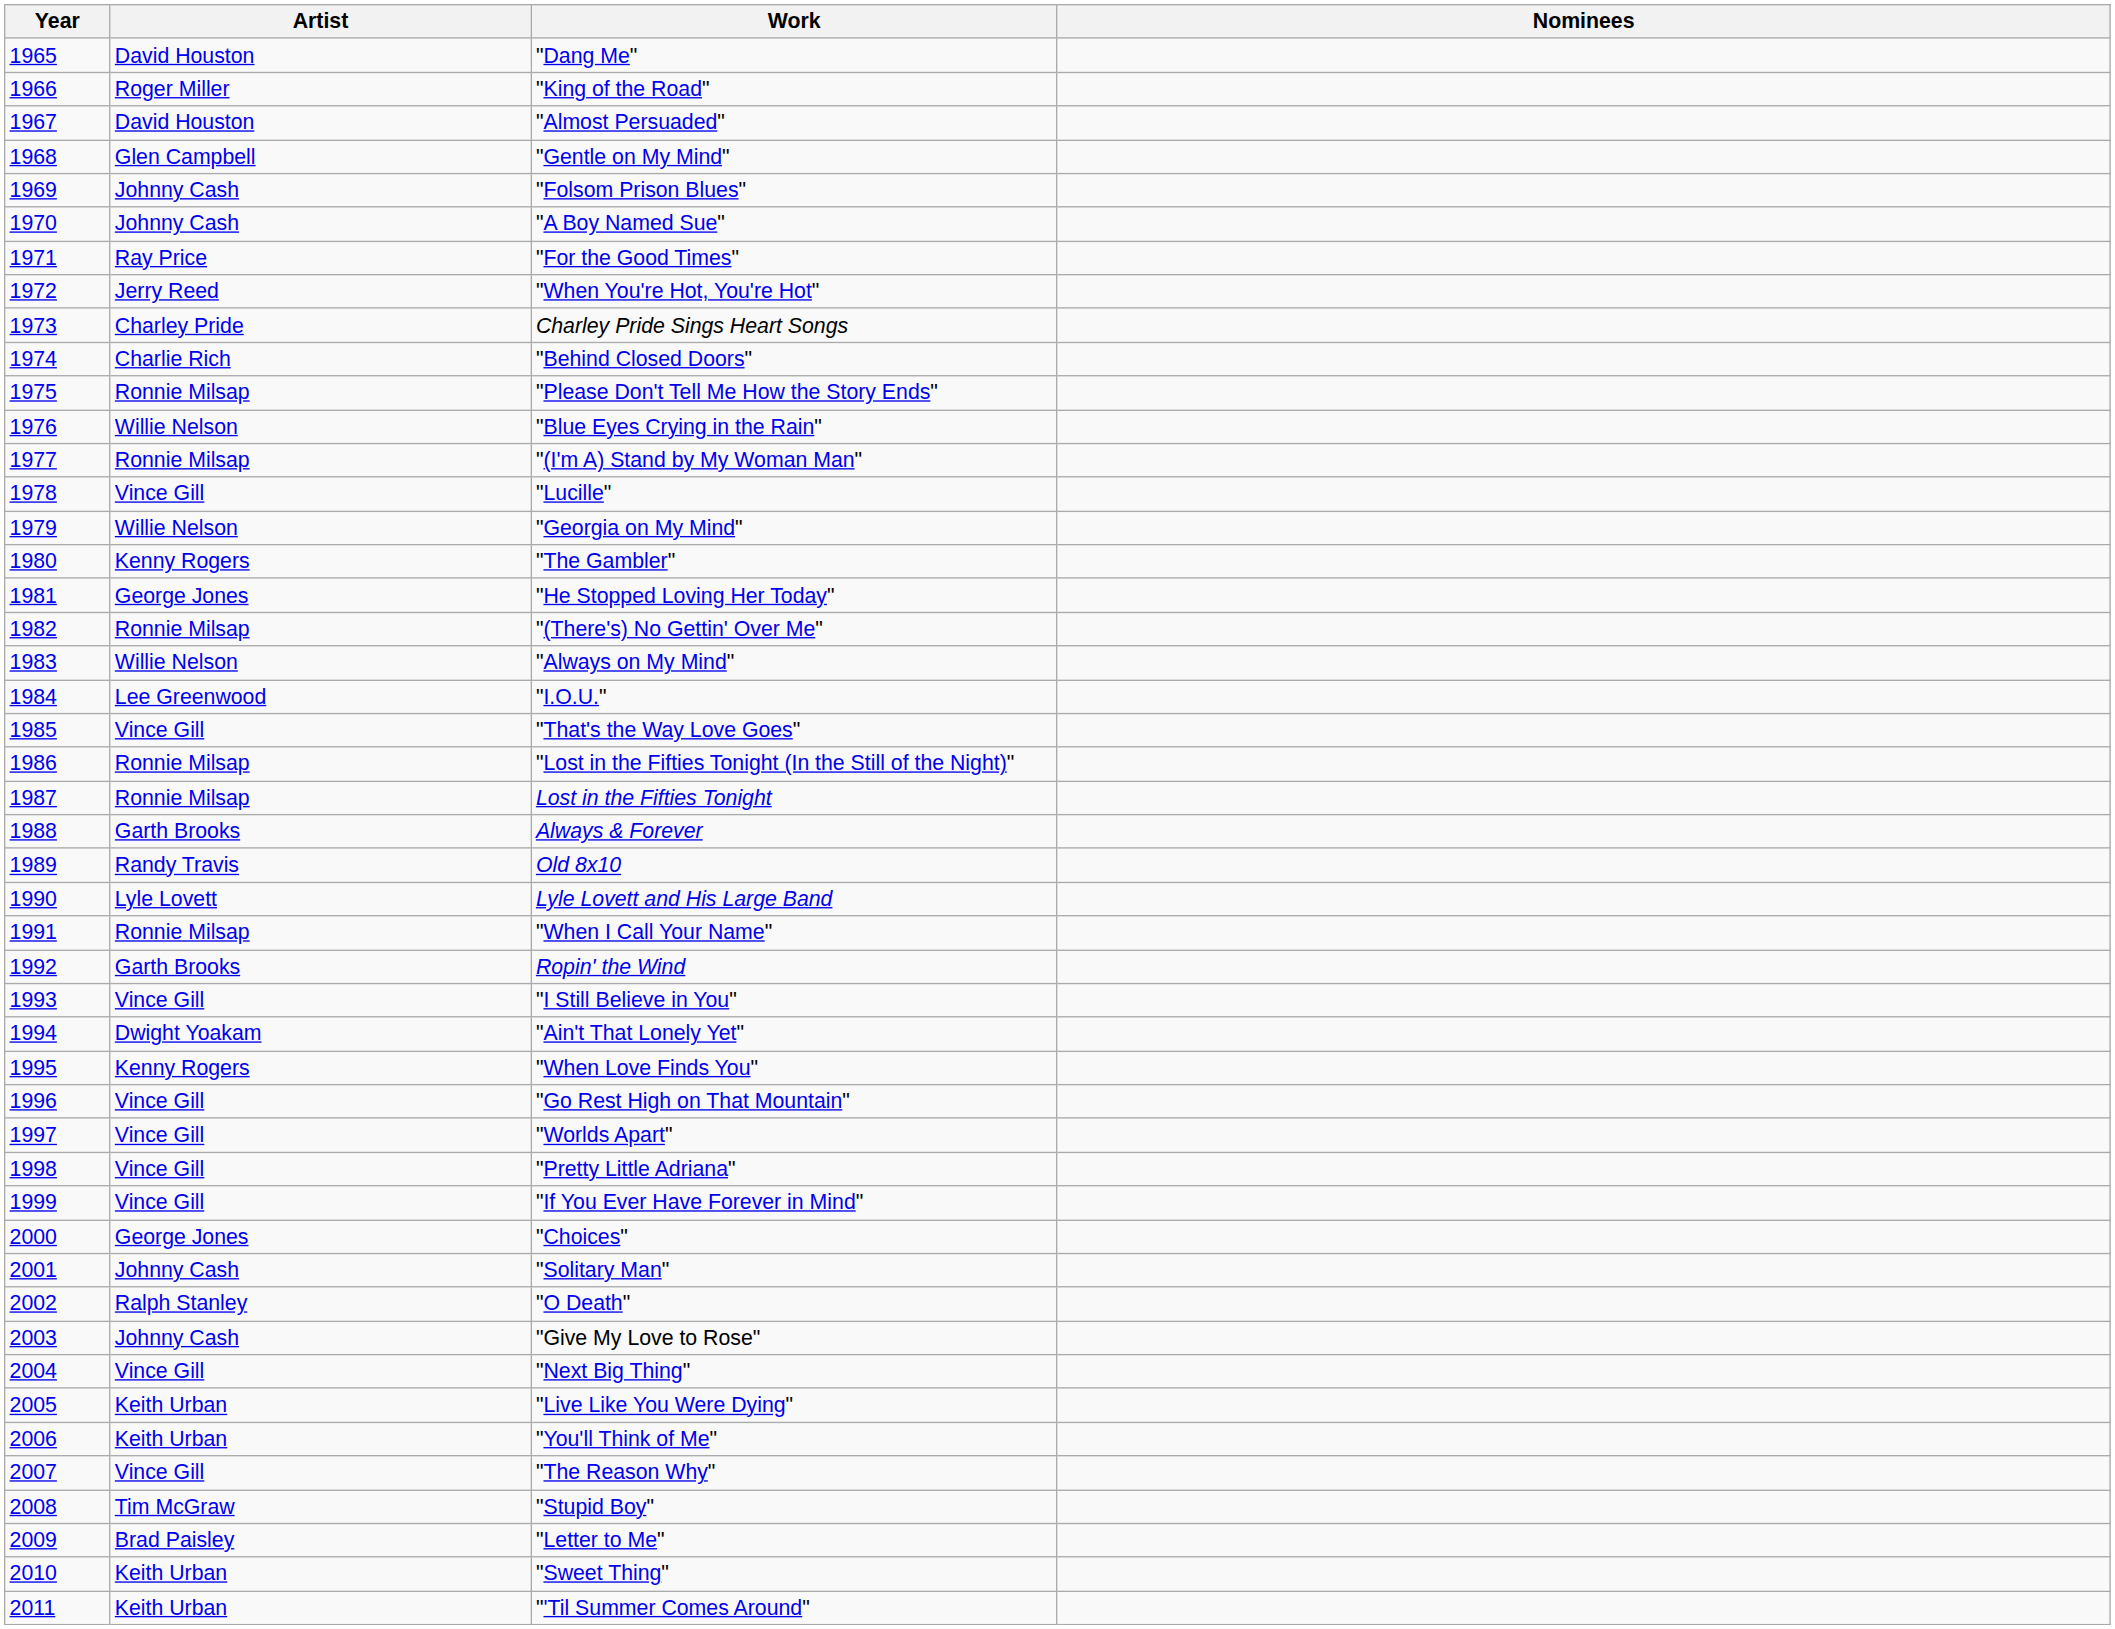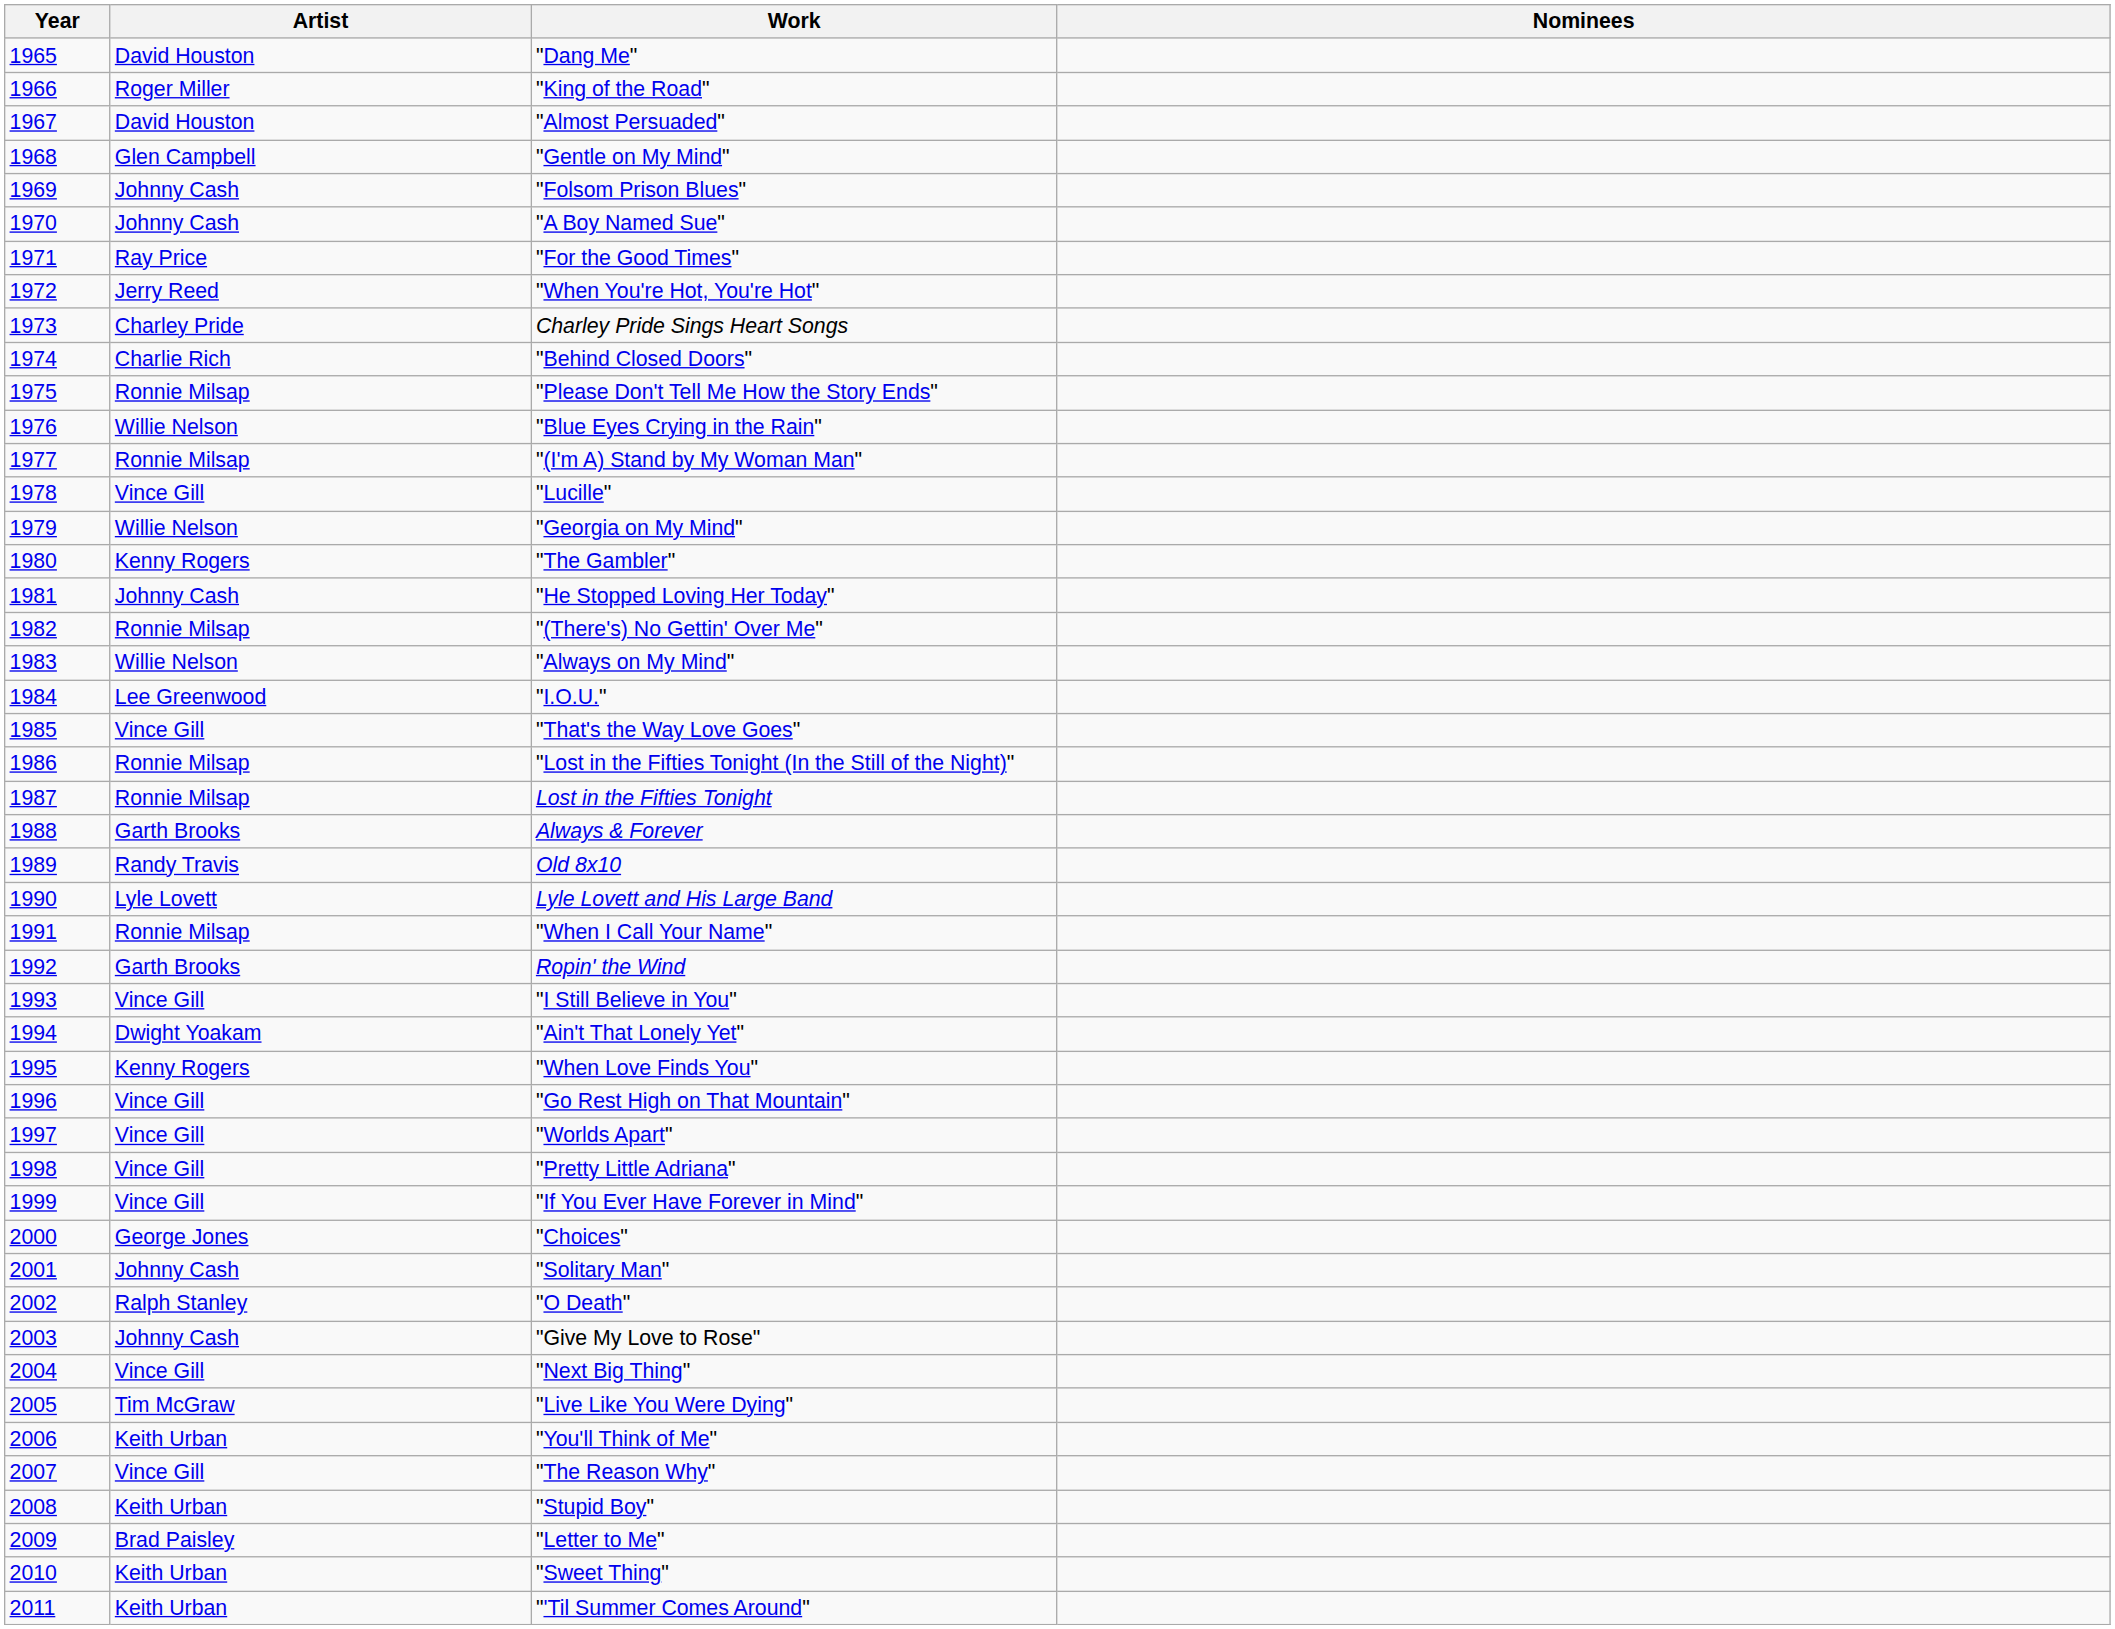"He Stopped Loving Her Today" | Artist: George Jones -> Johnny Cash
"Live Like You Were Dying" | Artist: Keith Urban -> Tim McGraw
"Stupid Boy" | Artist: Tim McGraw -> Keith Urban
